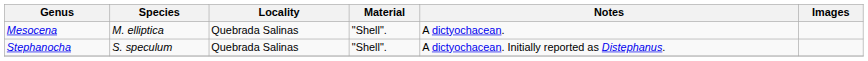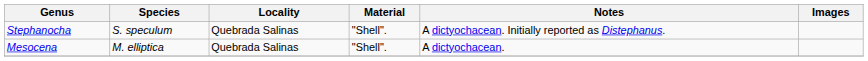rows swapped: Mesocena <-> Stephanocha
